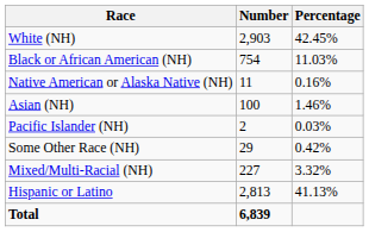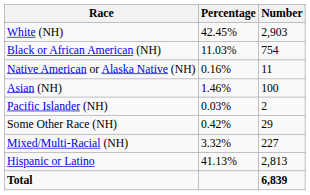columns swapped: Number <-> Percentage
